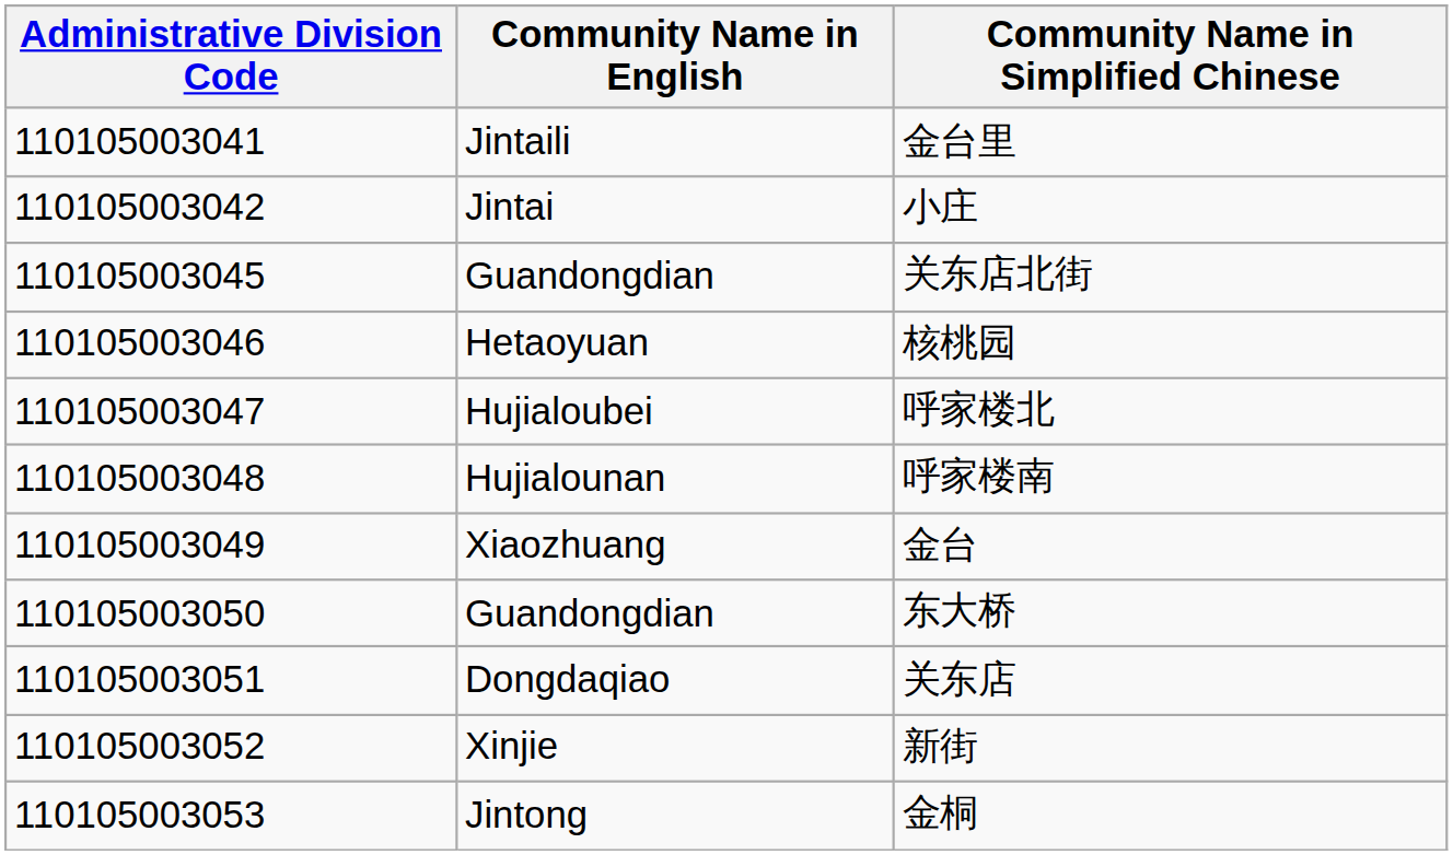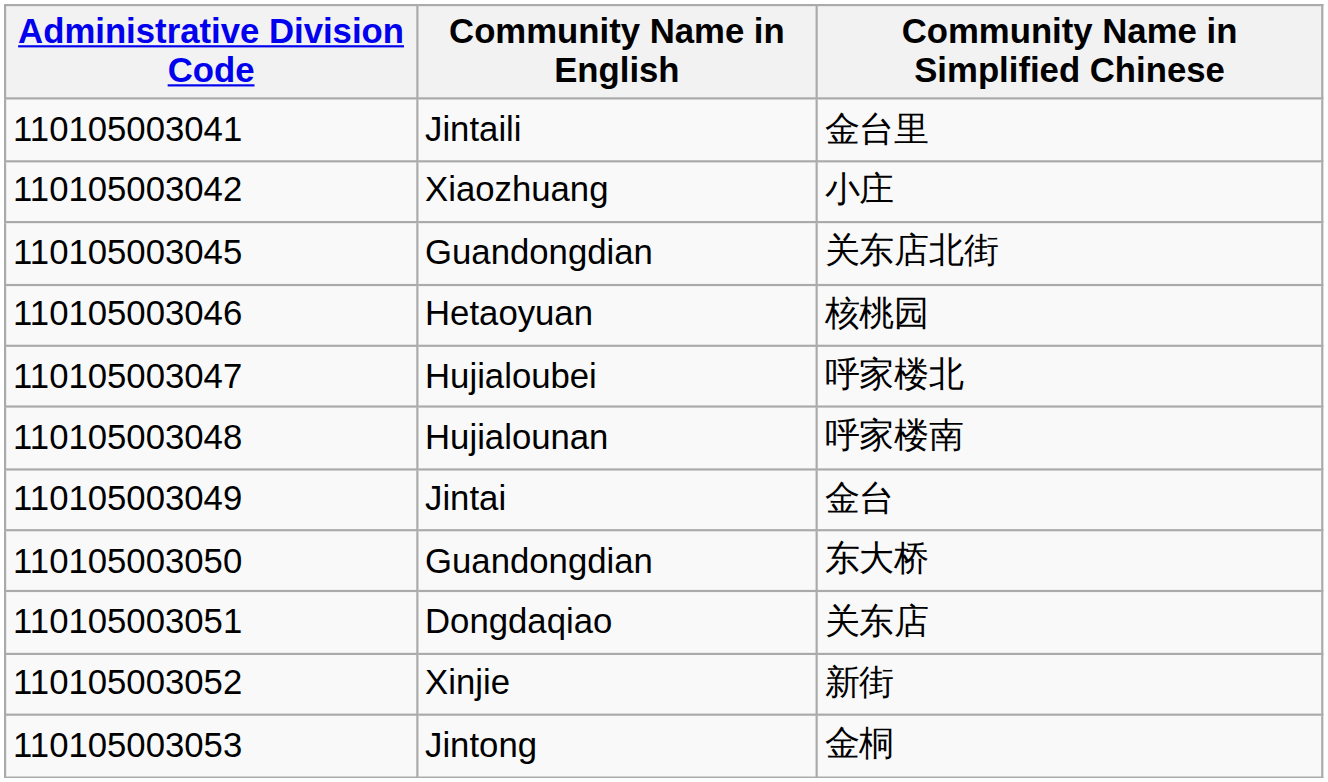小庄 | Community Name in English: Jintai -> Xiaozhuang
金台 | Community Name in English: Xiaozhuang -> Jintai
